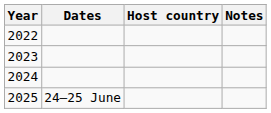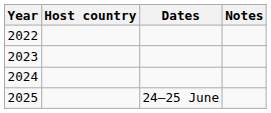columns swapped: Host country <-> Dates
